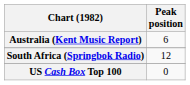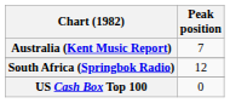Australia (Kent Music Report) | Peak position: 6 -> 7
